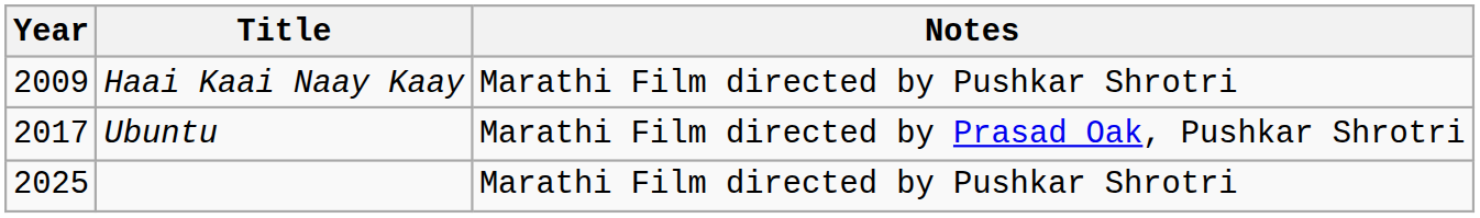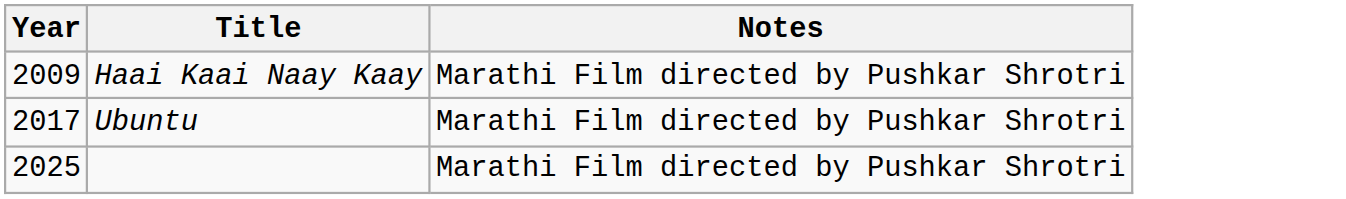Ubuntu | Notes: Marathi Film directed by Prasad Oak, Pushkar Shrotri -> Marathi Film directed by Pushkar Shrotri
